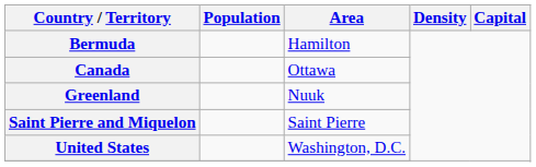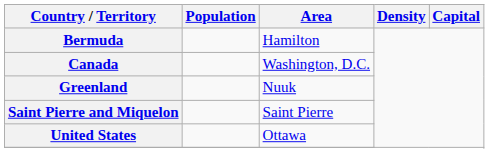Canada | Area: Ottawa -> Washington, D.C.
United States | Area: Washington, D.C. -> Ottawa
